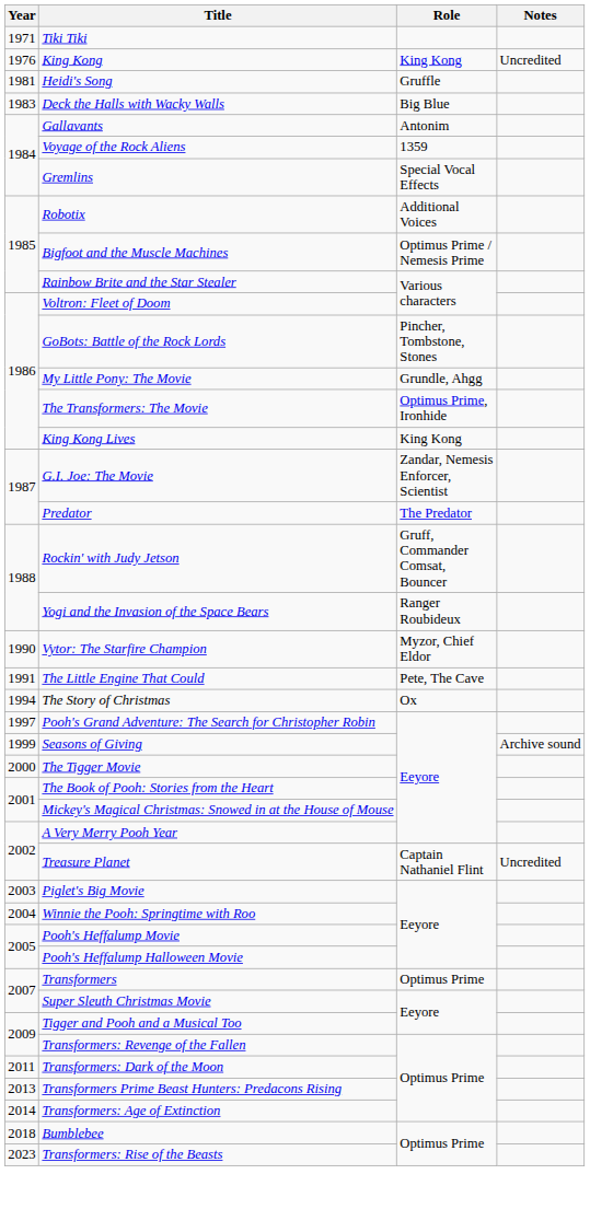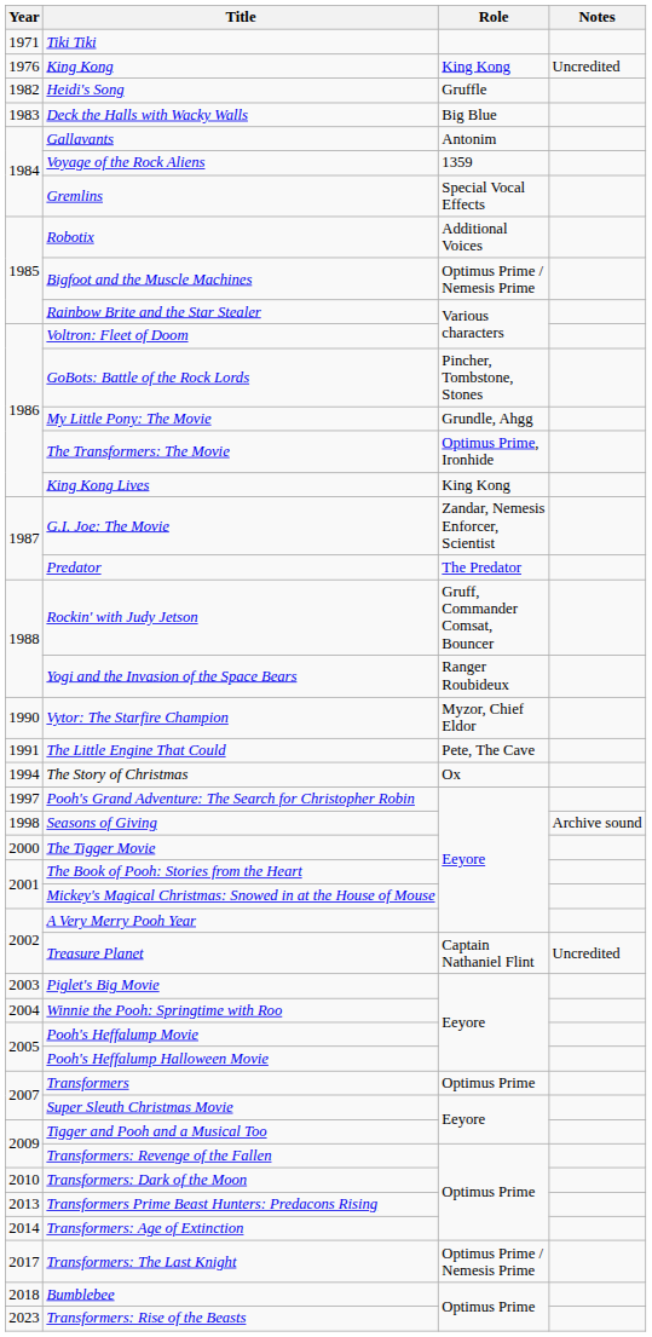Heidi's Song | Year: 1981 -> 1982
Seasons of Giving | Year: 1999 -> 1998
Transformers: Dark of the Moon | Year: 2011 -> 2010
+ row: 2017 | Transformers: The Last Knight | Optimus Prime / Nemesis Prime
